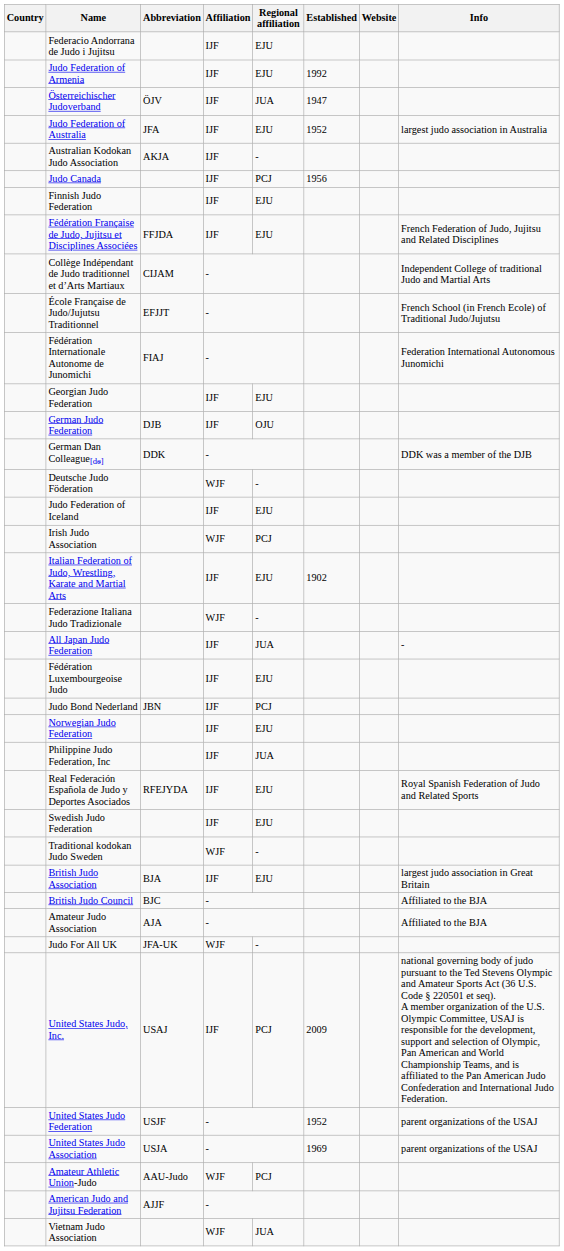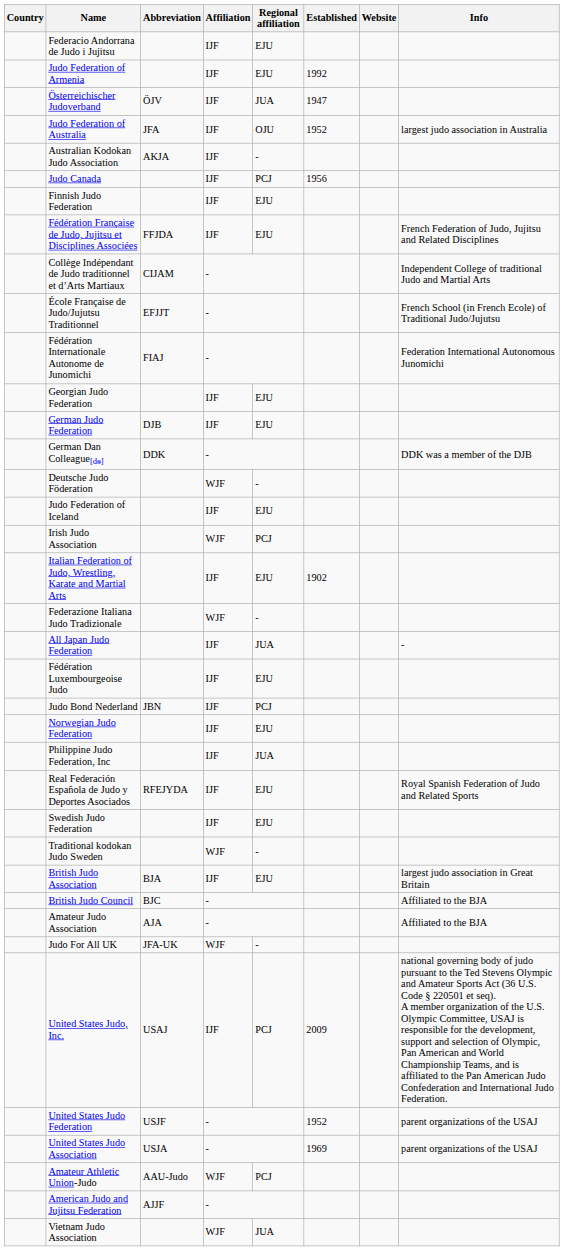Judo Federation of Australia | Regional affiliation: EJU -> OJU
German Judo Federation | Regional affiliation: OJU -> EJU
